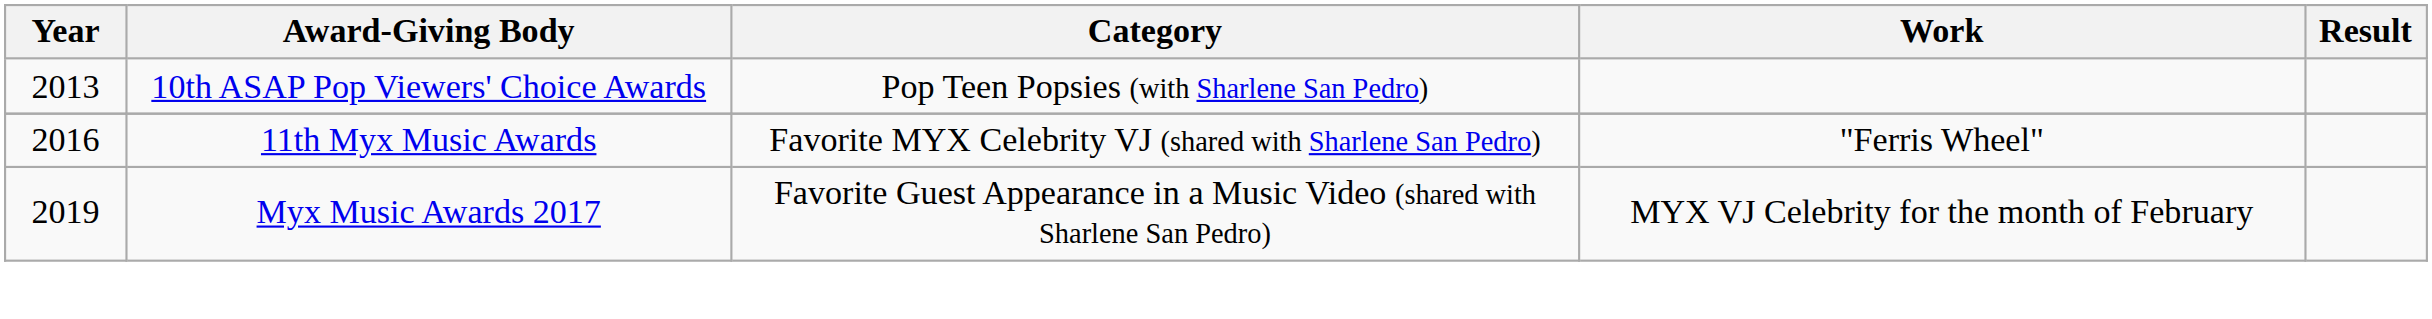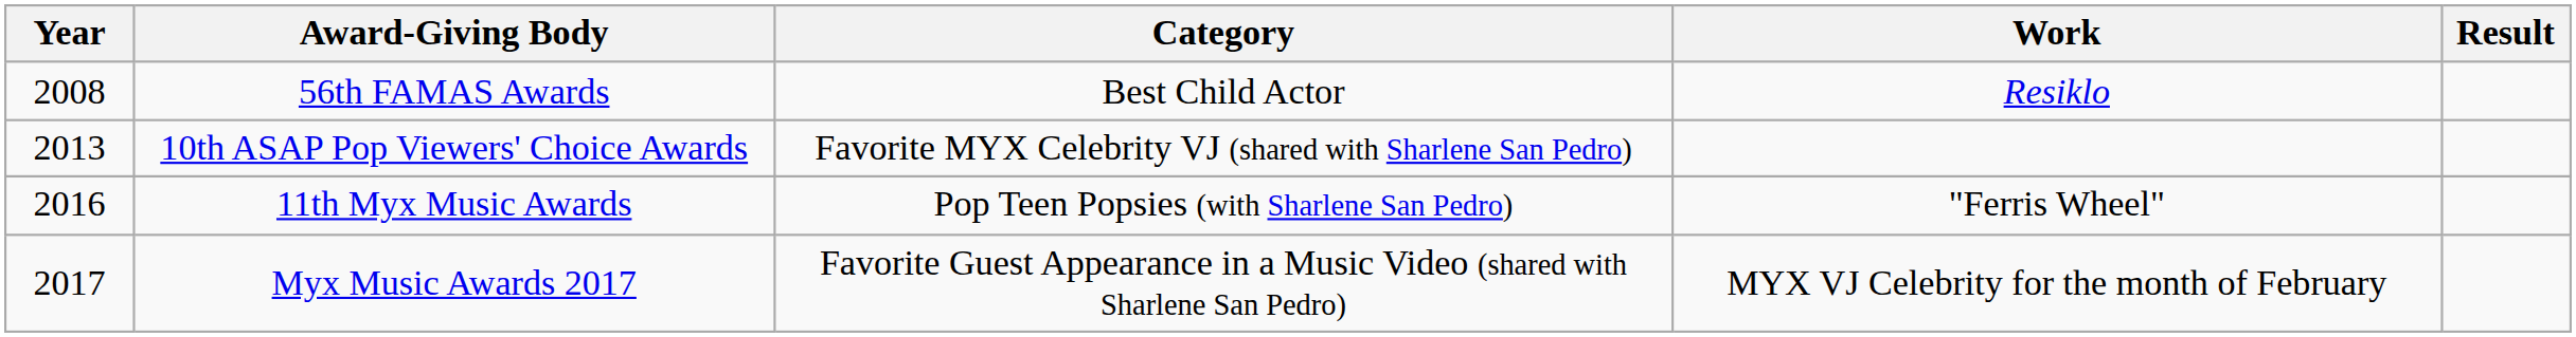+ row: 2008 | 56th FAMAS Awards | Best Child Actor | Resiklo
10th ASAP Pop Viewers' Choice Awards | Category: Pop Teen Popsies (with Sharlene San Pedro) -> Favorite MYX Celebrity VJ (shared with Sharlene San Pedro)
11th Myx Music Awards | Category: Favorite MYX Celebrity VJ (shared with Sharlene San Pedro) -> Pop Teen Popsies (with Sharlene San Pedro)
Myx Music Awards 2017 | Year: 2019 -> 2017
